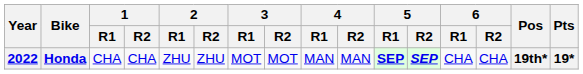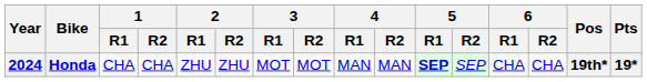Honda | Year: 2022 -> 2024
Honda | 5 / R2: bold -> normal
